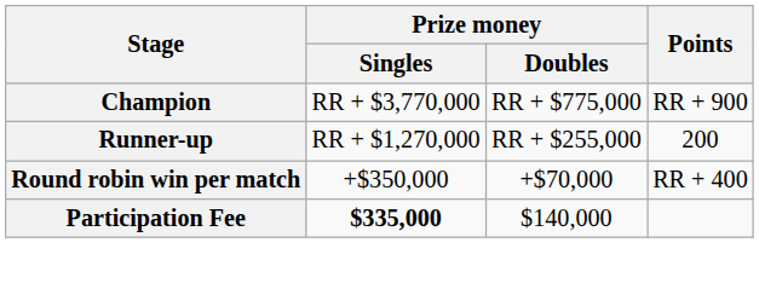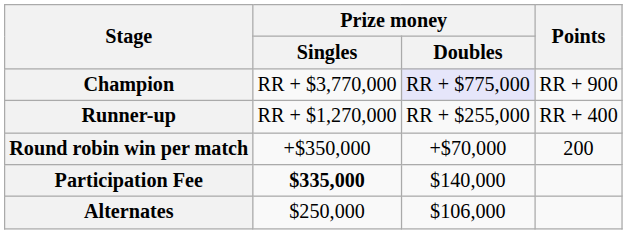Champion | Prize money / Doubles: no background -> lavender background
Runner-up | Points: 200 -> RR + 400
Round robin win per match | Points: RR + 400 -> 200
+ row: Alternates | $250,000 | $106,000
